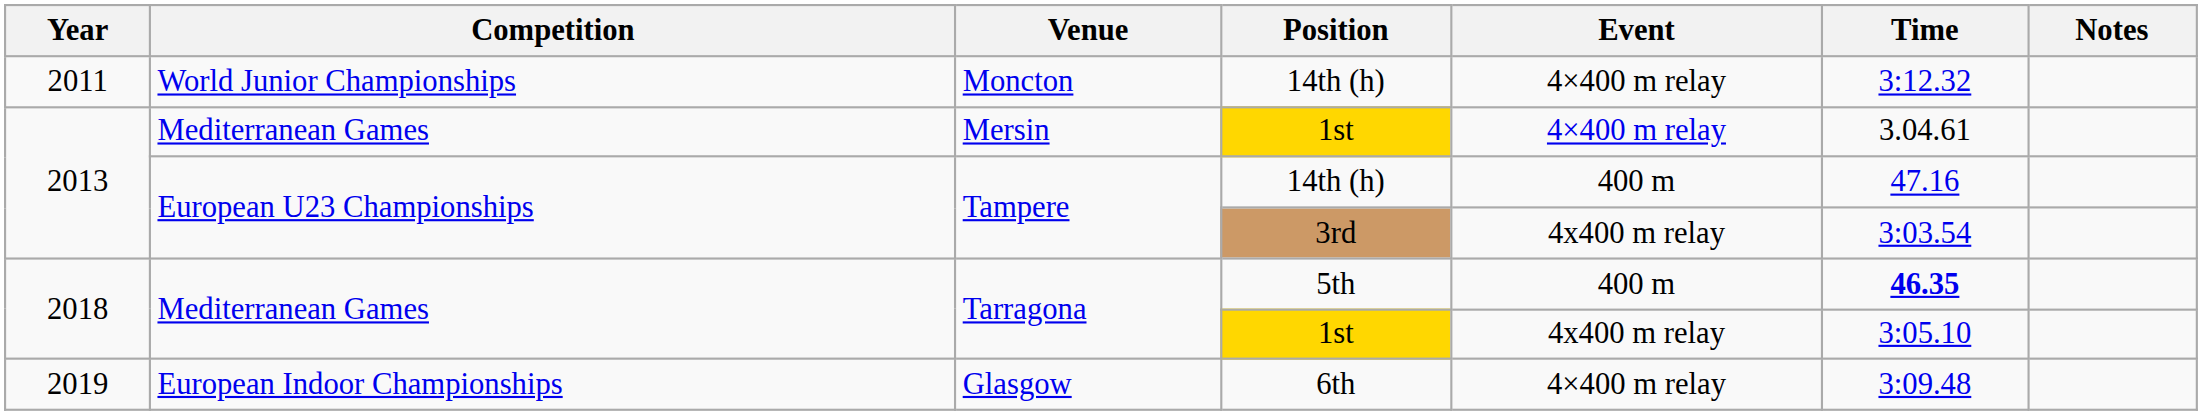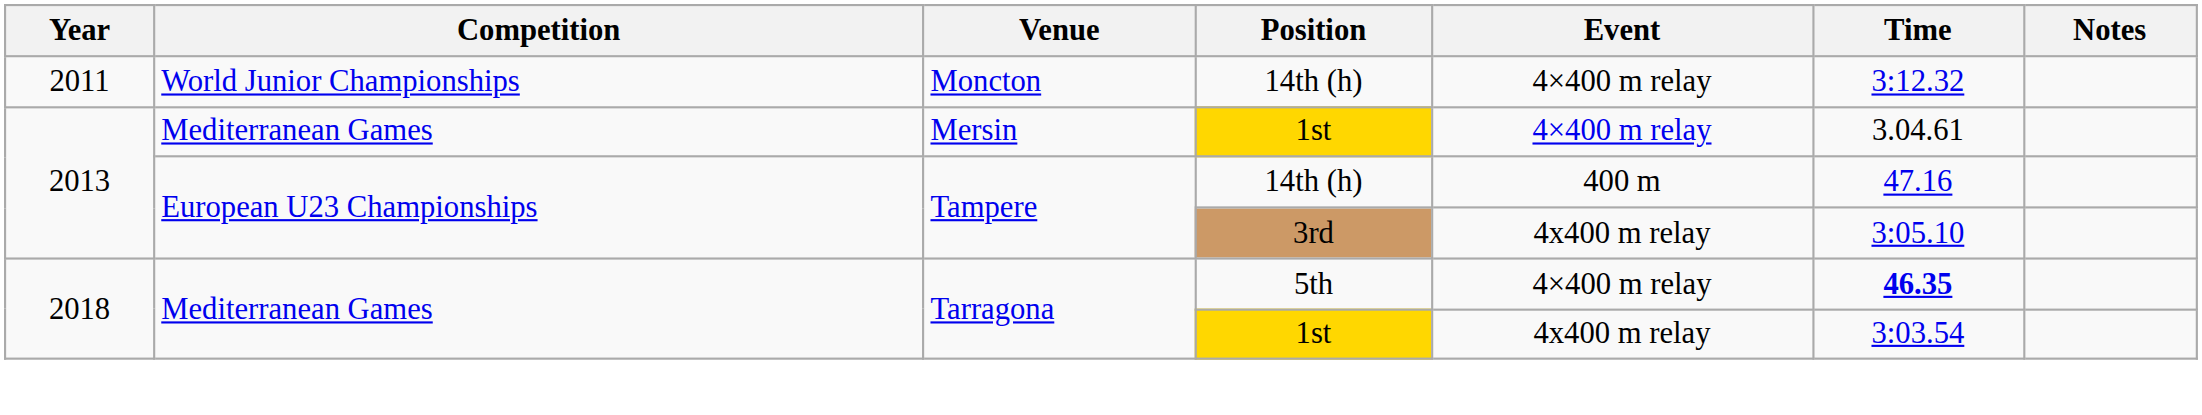Tampere / 3rd | Time: 3:03.54 -> 3:05.10
Tarragona / 5th | Event: 400 m -> 4×400 m relay
Tarragona / 1st | Time: 3:05.10 -> 3:03.54
- row: 2019 | European Indoor Championships | Glasgow | 6th | 4×400 m relay | 3:09.48
